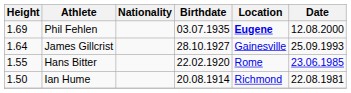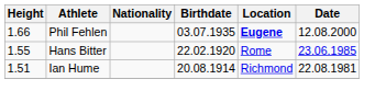Phil Fehlen | Height: 1.69 -> 1.66
- row: 1.64 | James Gillcrist | 28.10.1927 | Gainesville | 25.09.1993
Ian Hume | Height: 1.50 -> 1.51
